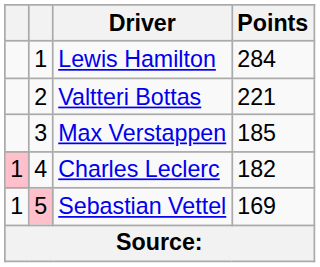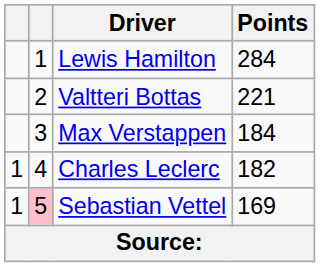Max Verstappen | Points: 185 -> 184
Charles Leclerc | column 1: pink background -> no background
